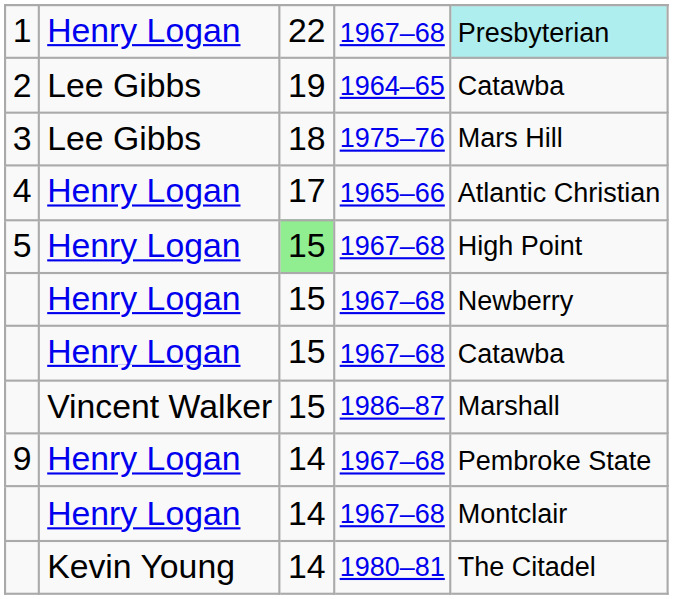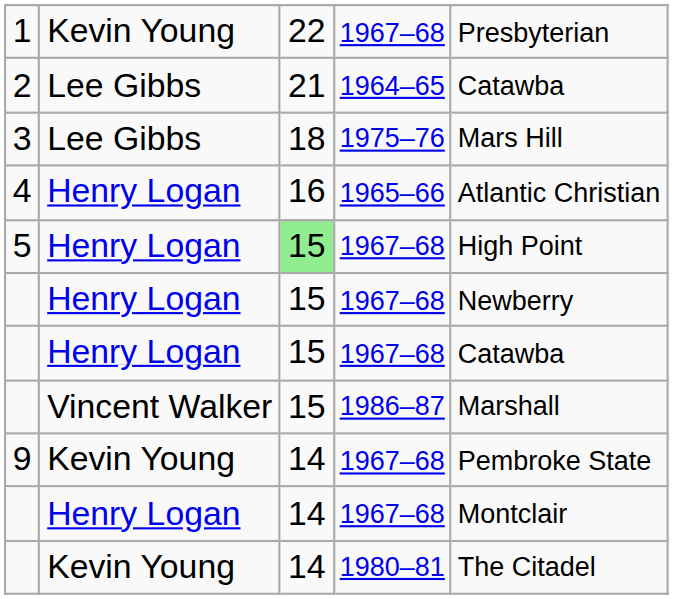1 | column 2: Henry Logan -> Kevin Young
1 | column 5: paleturquoise background -> no background
2 | column 3: 19 -> 21
4 | column 3: 17 -> 16
9 | column 2: Henry Logan -> Kevin Young
